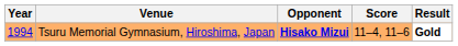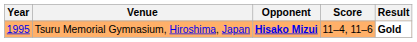Tsuru Memorial Gymnasium, Hiroshima, Japan | Year: 1994 -> 1995
